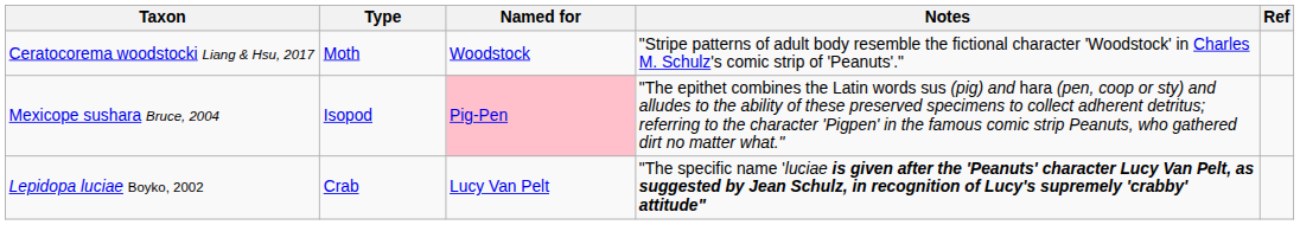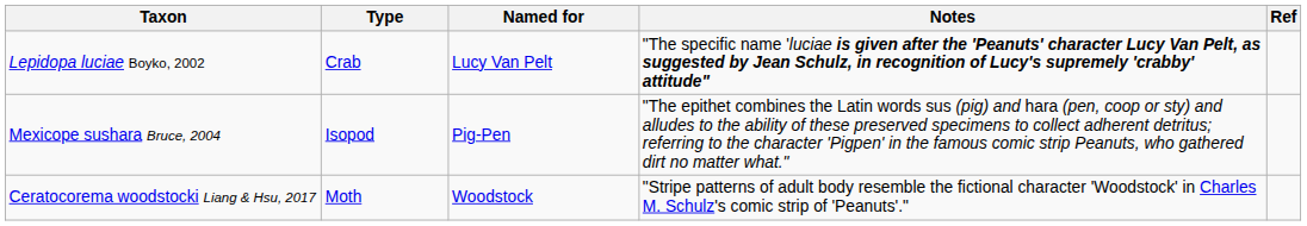rows swapped: Lepidopa luciae Boyko, 2002 <-> Ceratocorema woodstocki Liang & Hsu, 2017
Mexicope sushara Bruce, 2004 | Named for: pink background -> no background
